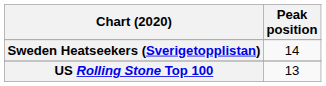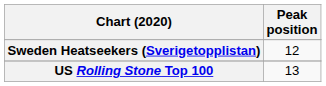Sweden Heatseekers (Sverigetopplistan) | Peak position: 14 -> 12
